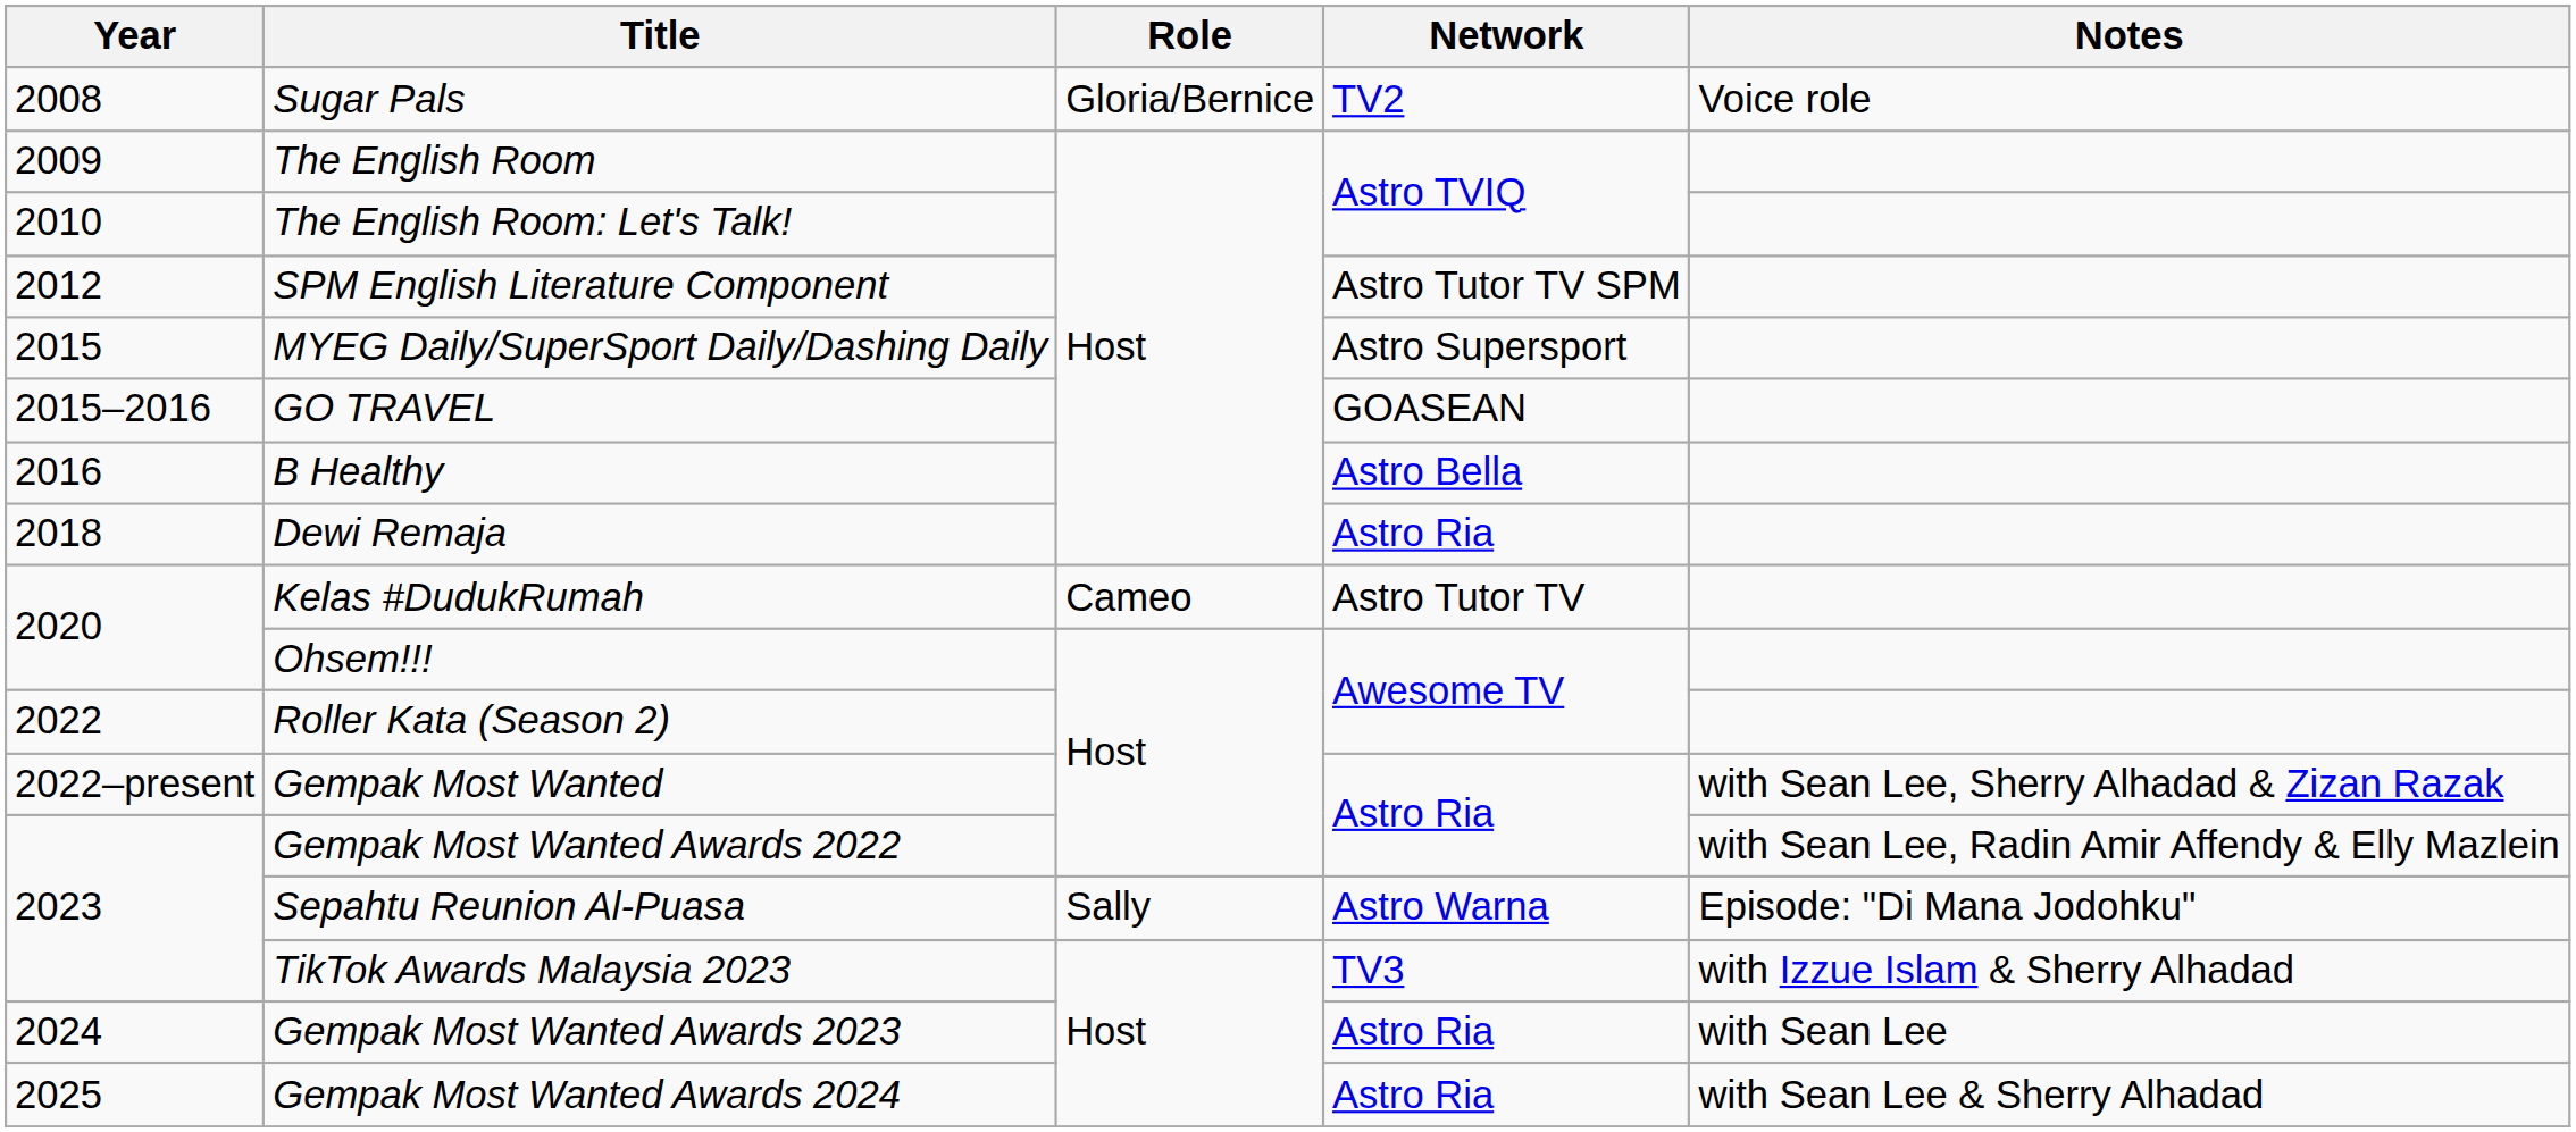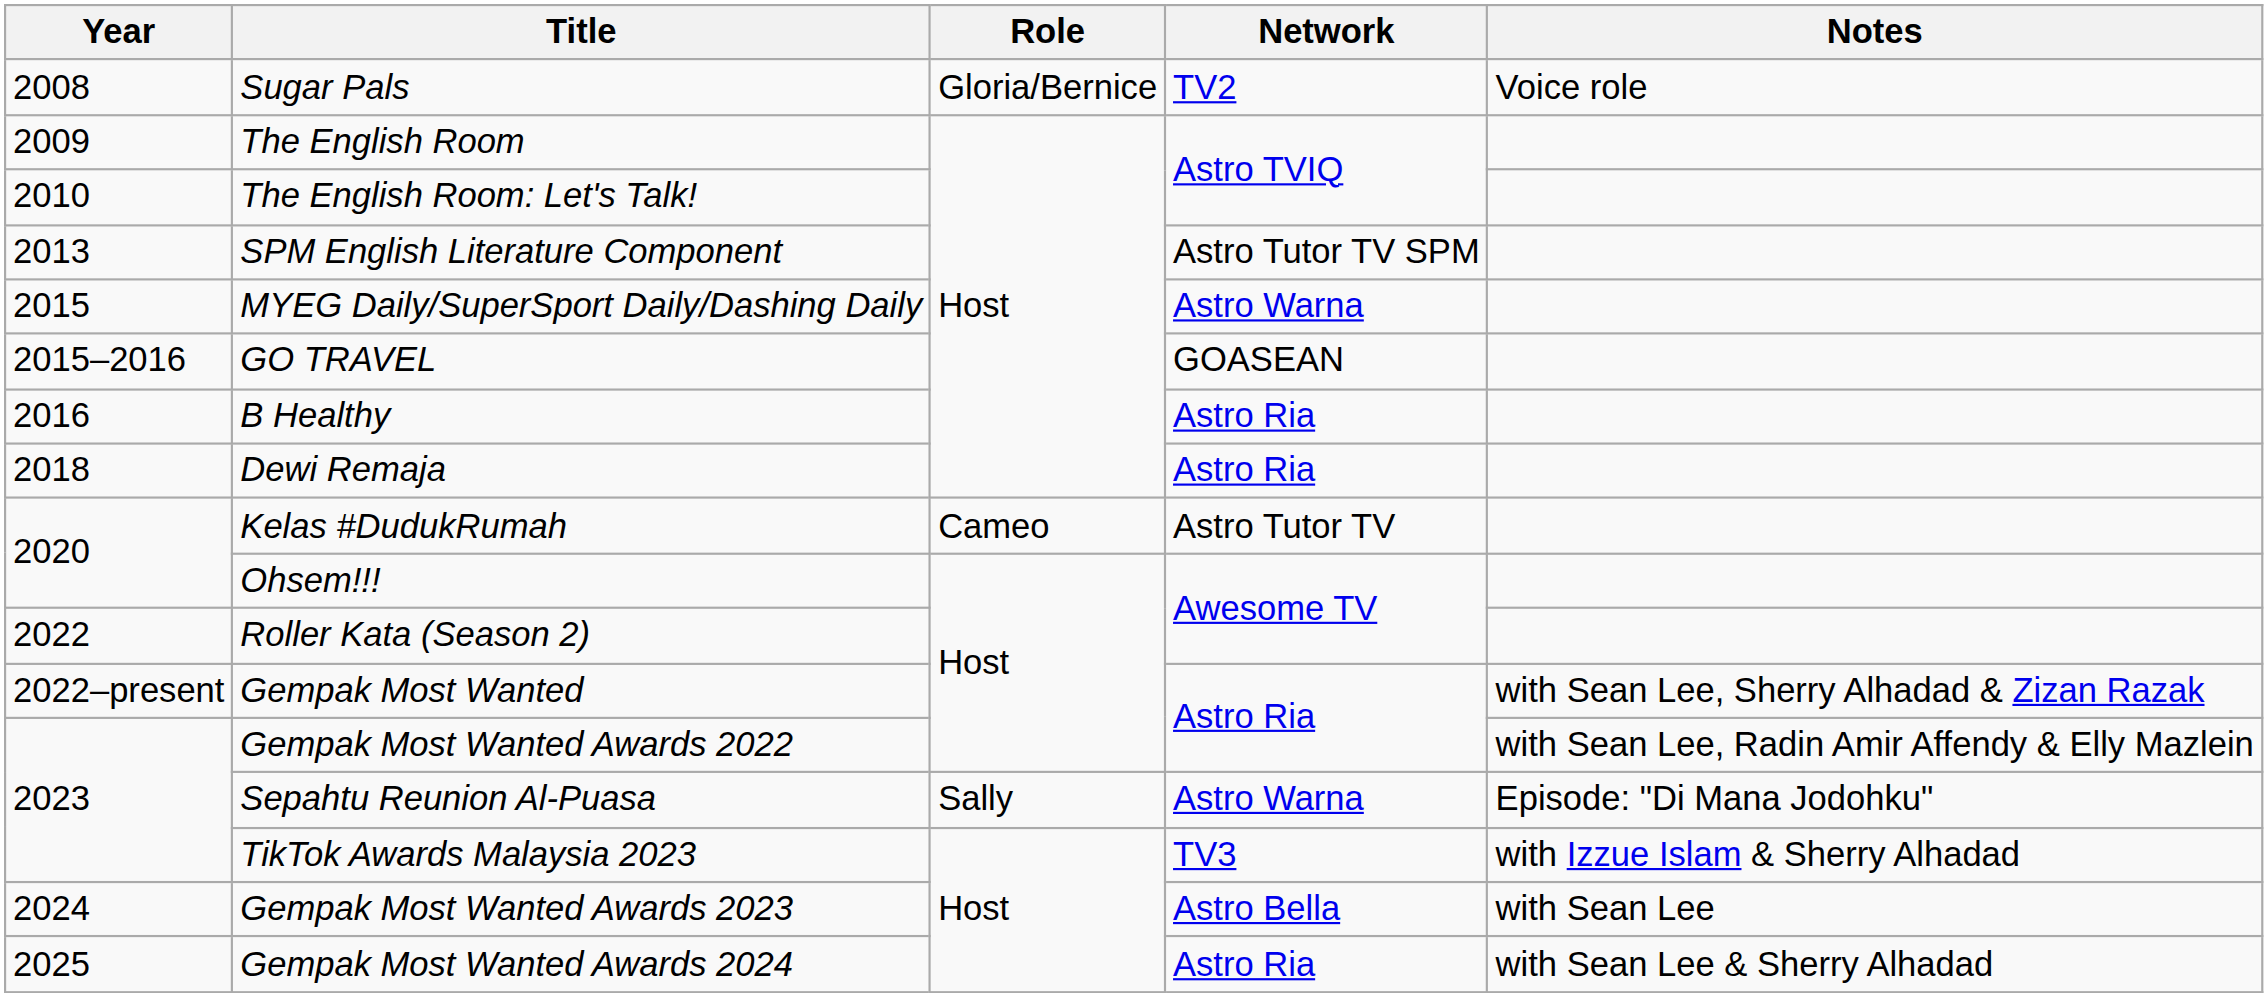SPM English Literature Component | Year: 2012 -> 2013
MYEG Daily/SuperSport Daily/Dashing Daily | Network: Astro Supersport -> Astro Warna
B Healthy | Network: Astro Bella -> Astro Ria
Gempak Most Wanted Awards 2023 | Network: Astro Ria -> Astro Bella
